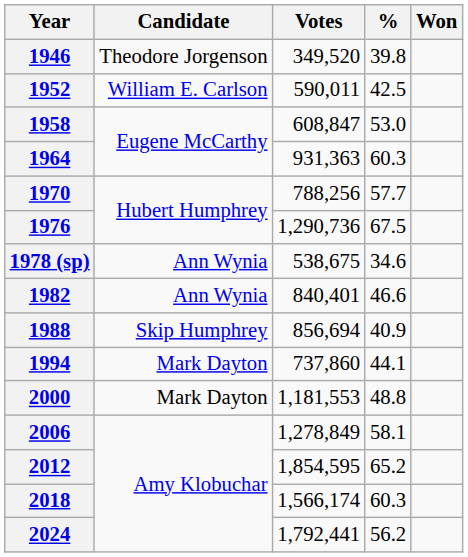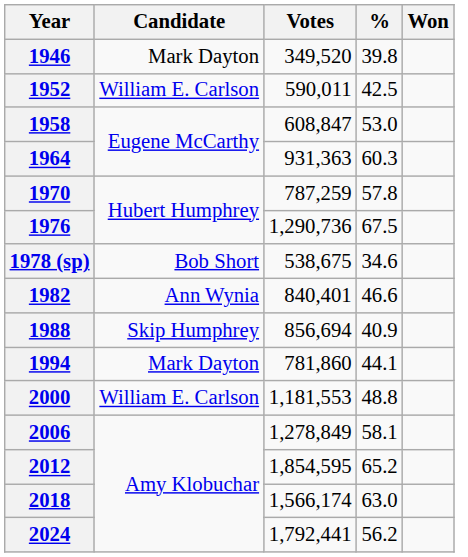1946 | Candidate: Theodore Jorgenson -> Mark Dayton
1970 | Votes: 788,256 -> 787,259
1970 | %: 57.7 -> 57.8
1978 (sp) | Candidate: Ann Wynia -> Bob Short
1994 | Votes: 737,860 -> 781,860
2000 | Candidate: Mark Dayton -> William E. Carlson
2018 | %: 60.3 -> 63.0
